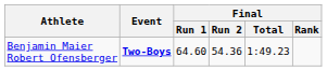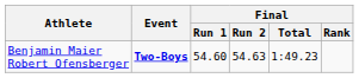Benjamin Maier Robert Ofensberger | Final / Run 1: 64.60 -> 54.60
Benjamin Maier Robert Ofensberger | Final / Run 2: 54.36 -> 54.63
